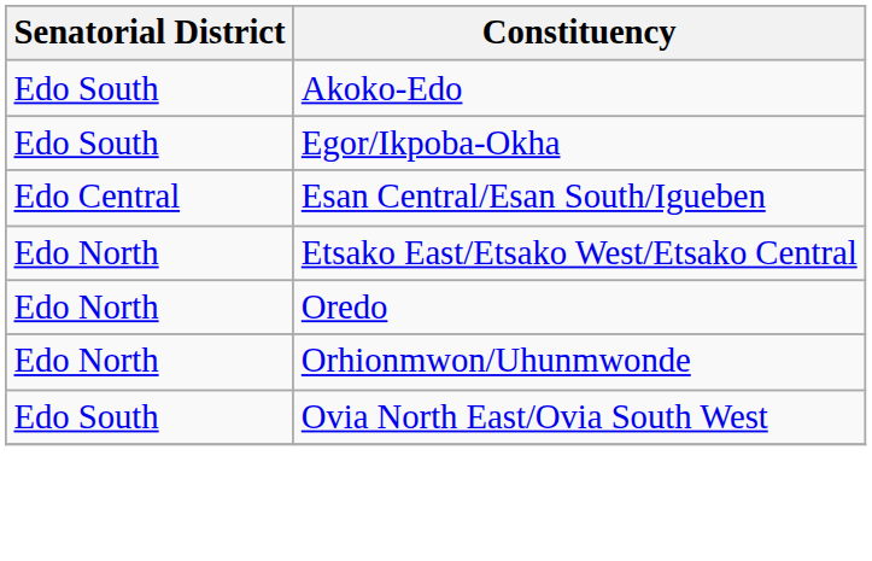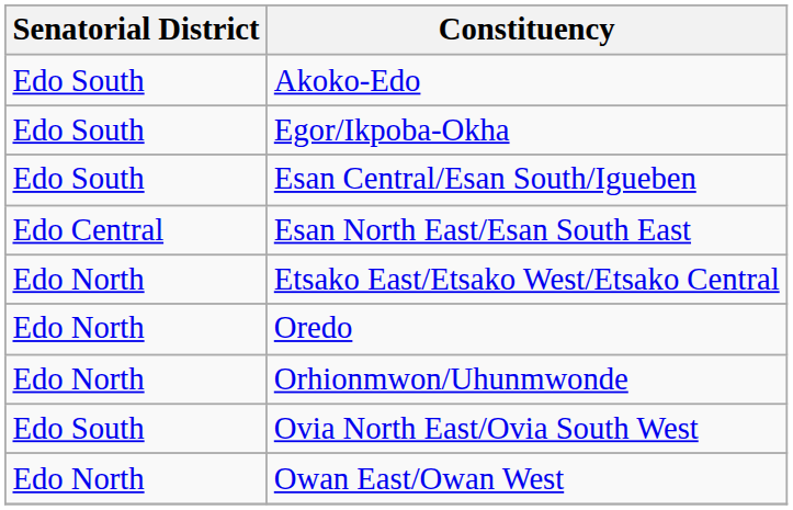Esan Central/Esan South/Igueben | Senatorial District: Edo Central -> Edo South
+ row: Edo Central | Esan North East/Esan South East
+ row: Edo North | Owan East/Owan West
